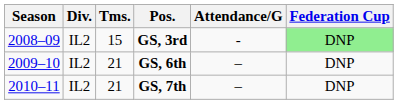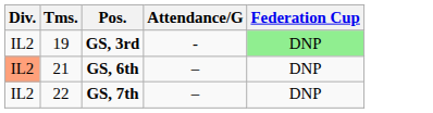- column: Season | 2008–09 | 2009–10 | 2010–11
GS, 3rd | Tms.: 15 -> 19
GS, 6th | Div.: no background -> lightsalmon background
GS, 7th | Tms.: 21 -> 22
